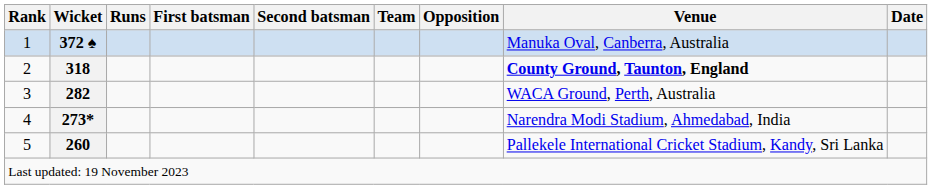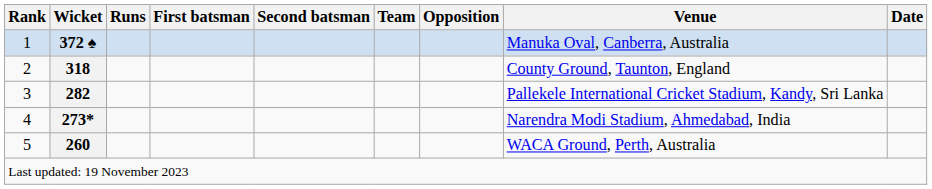2 | Venue: bold -> normal
3 | Venue: WACA Ground, Perth, Australia -> Pallekele International Cricket Stadium, Kandy, Sri Lanka
5 | Venue: Pallekele International Cricket Stadium, Kandy, Sri Lanka -> WACA Ground, Perth, Australia
